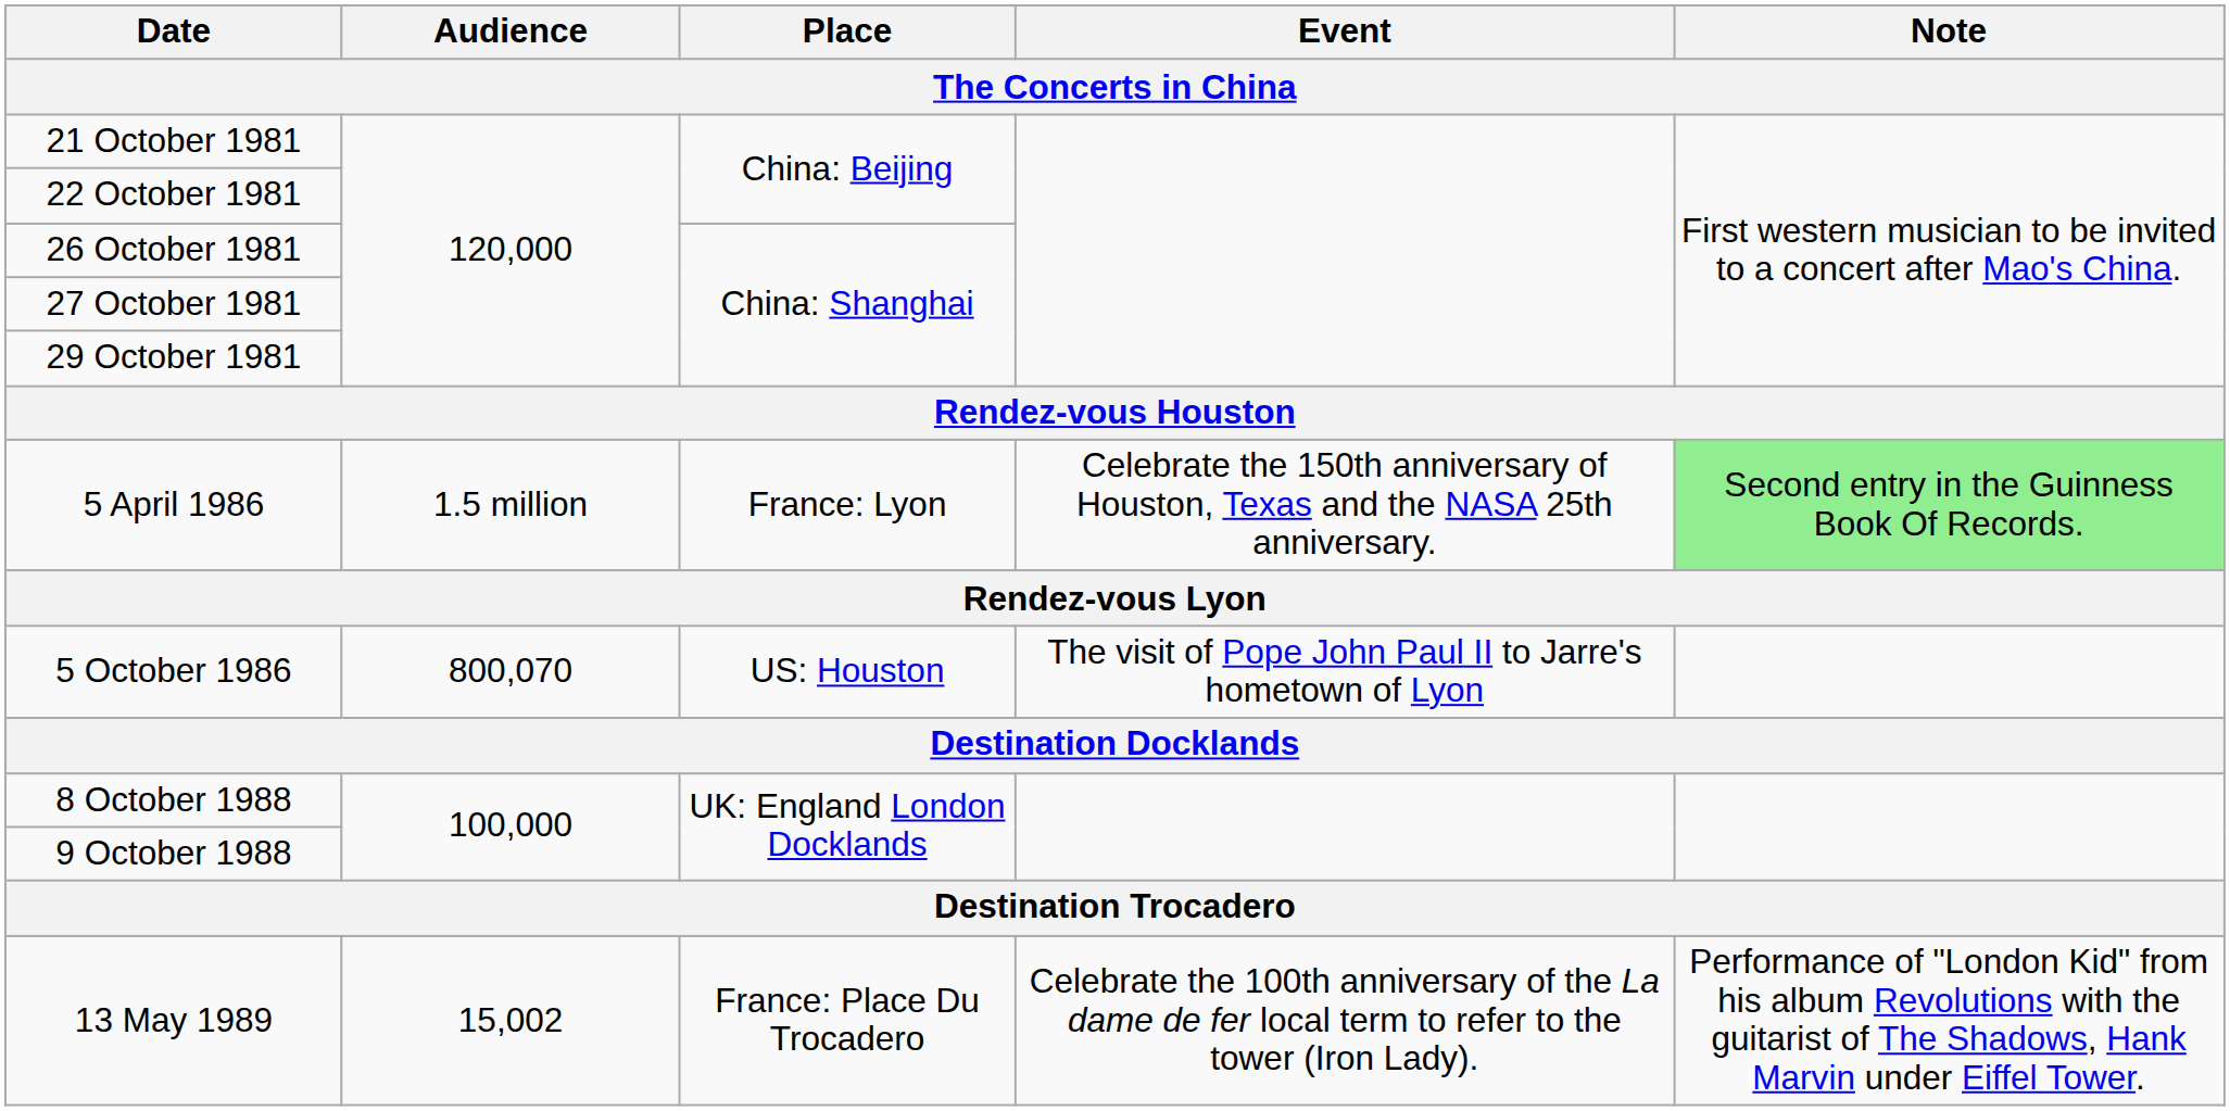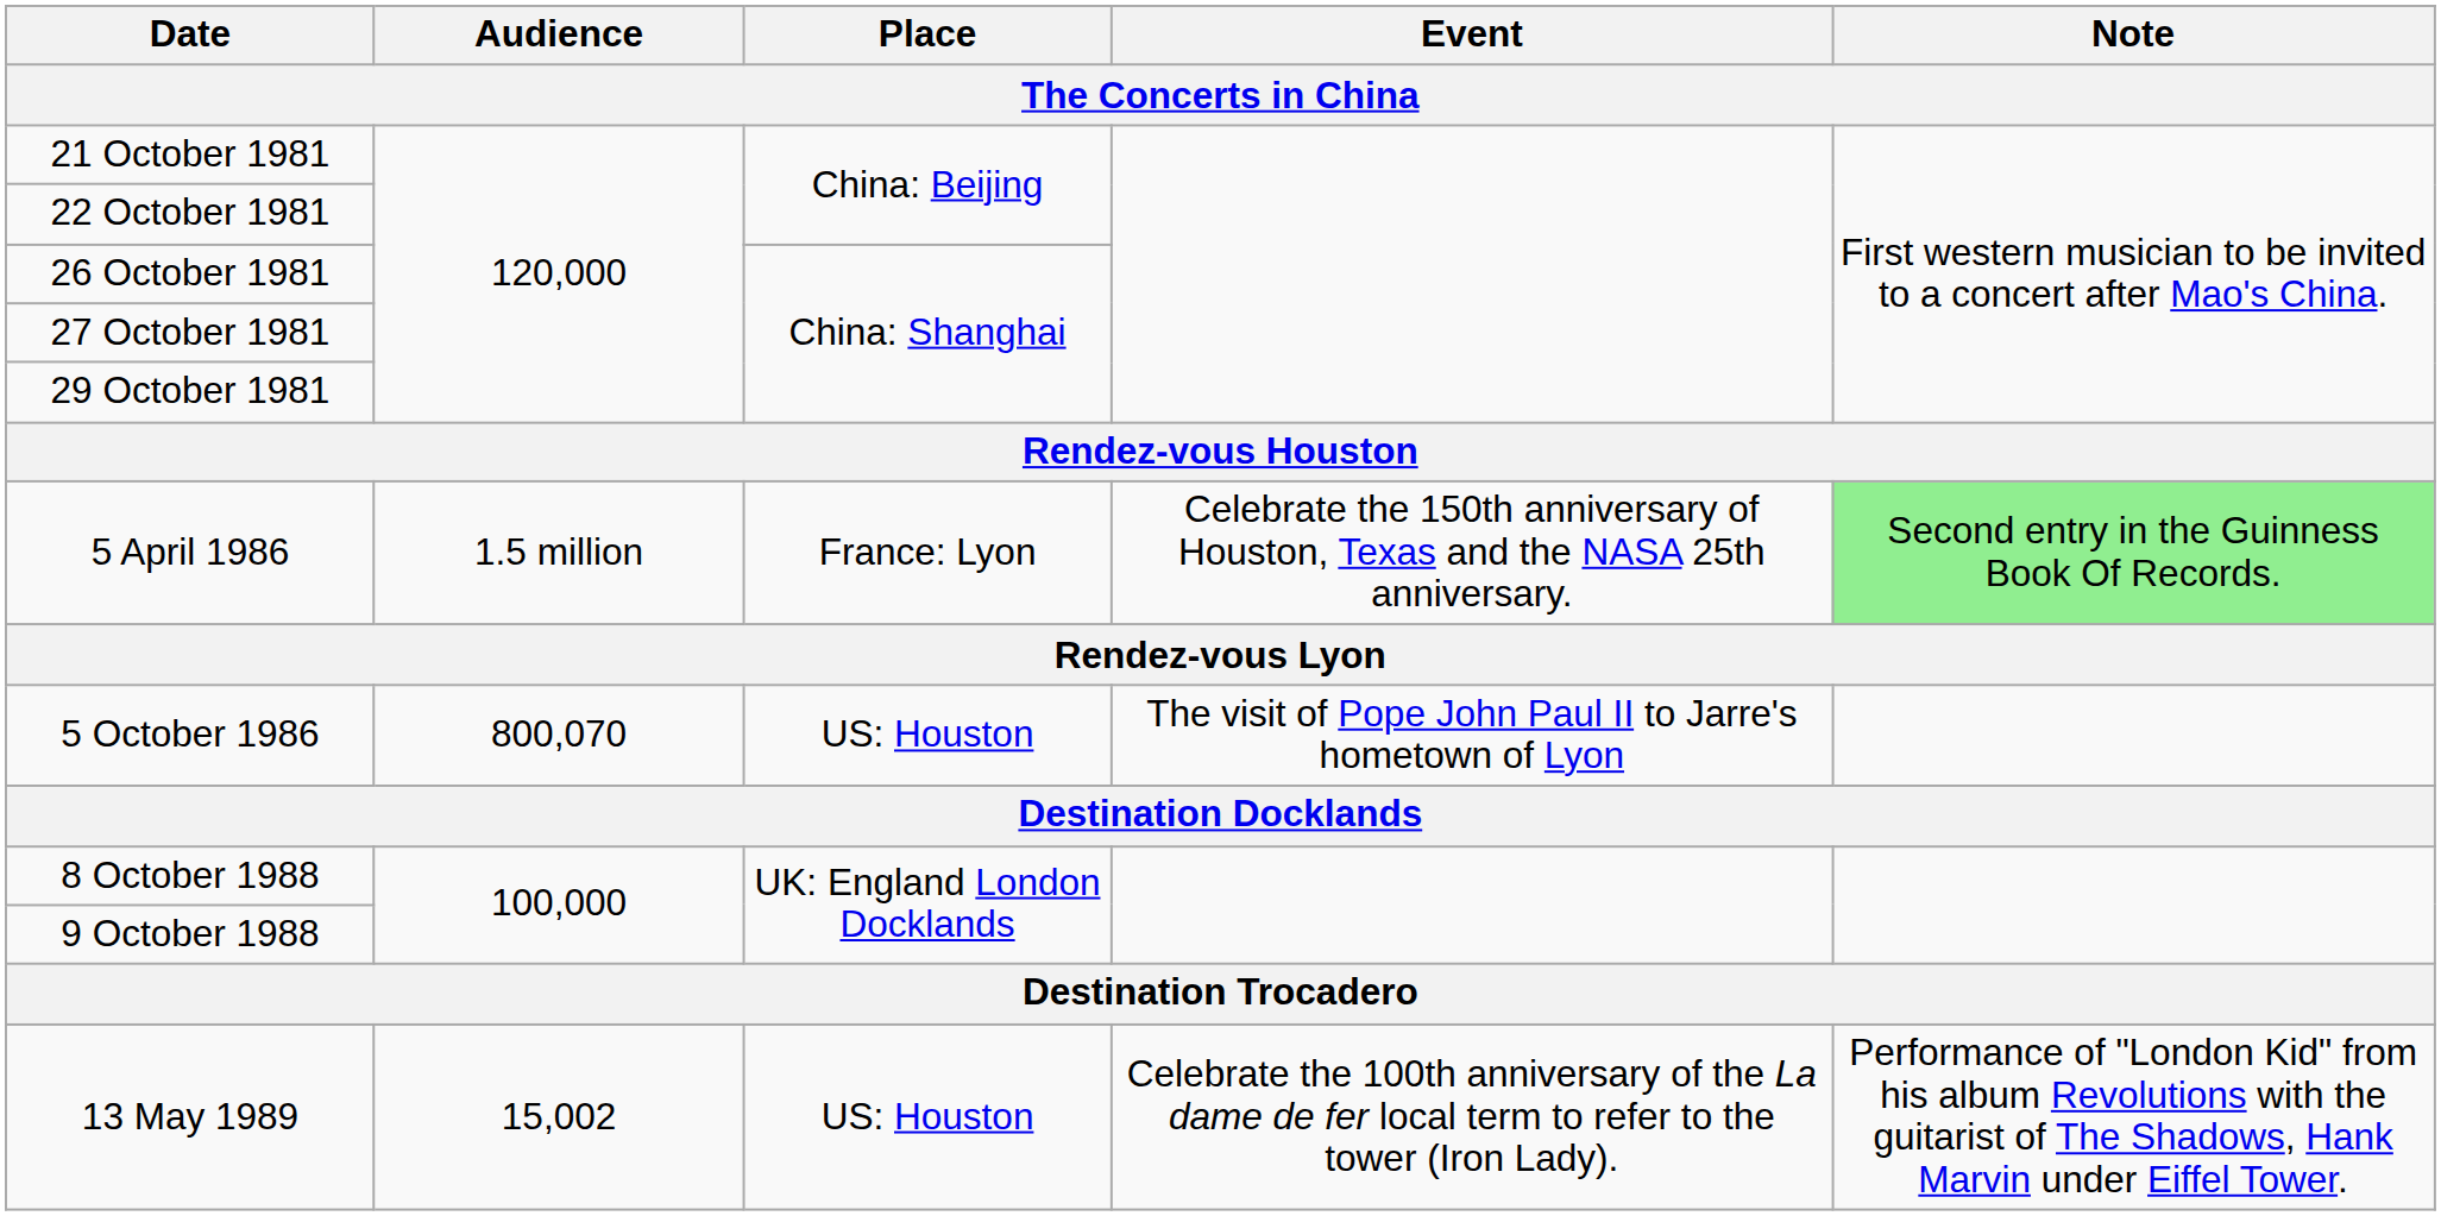13 May 1989 | Place: France: Place Du Trocadero -> US: Houston
